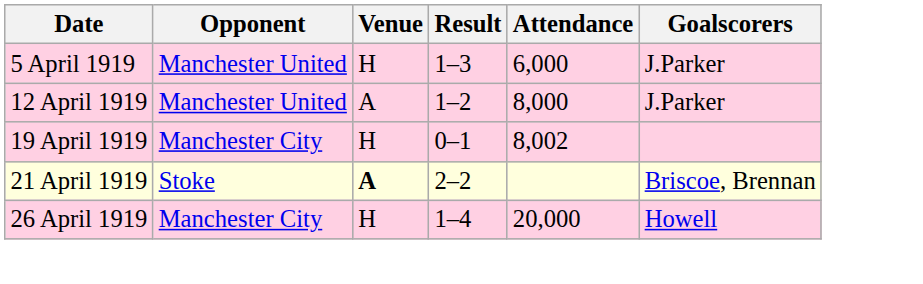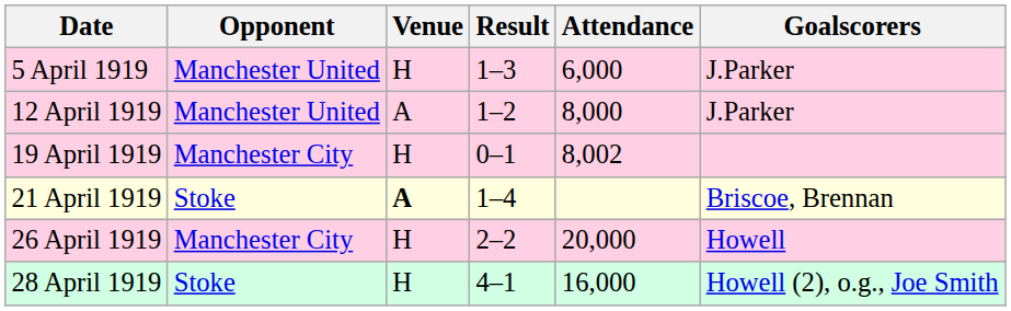21 April 1919 | Result: 2–2 -> 1–4
26 April 1919 | Result: 1–4 -> 2–2
+ row: 28 April 1919 | Stoke | H | 4–1 | 16,000 | Howell (2), o.g., Joe Smith
